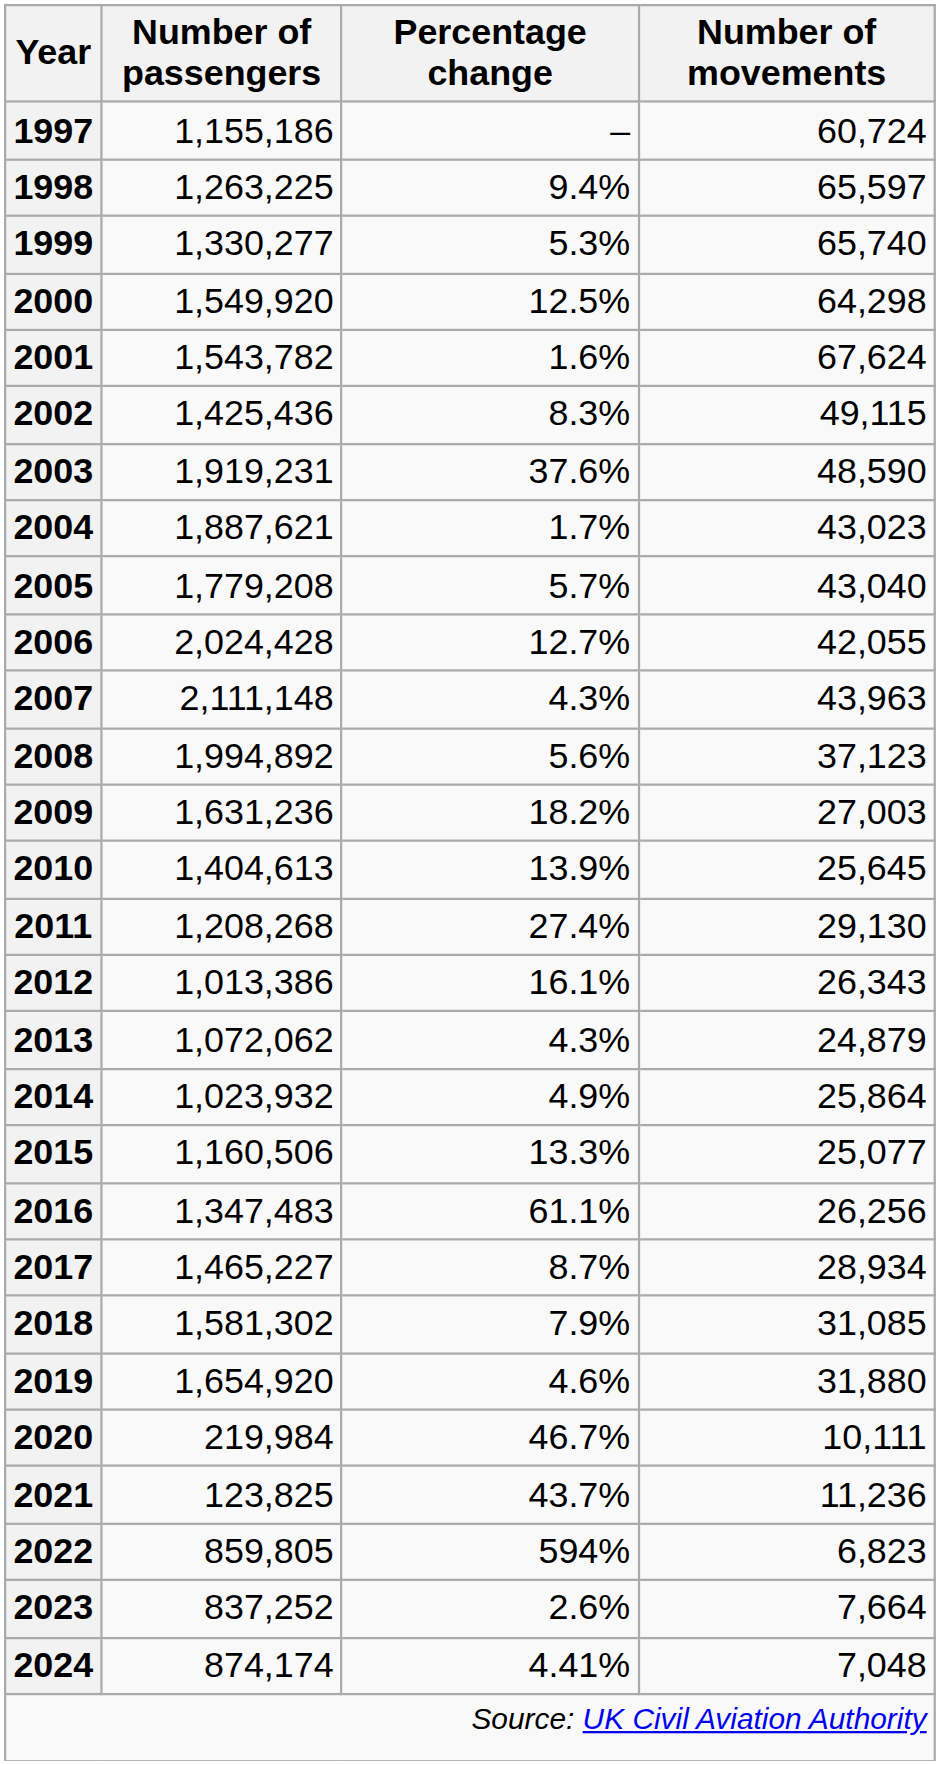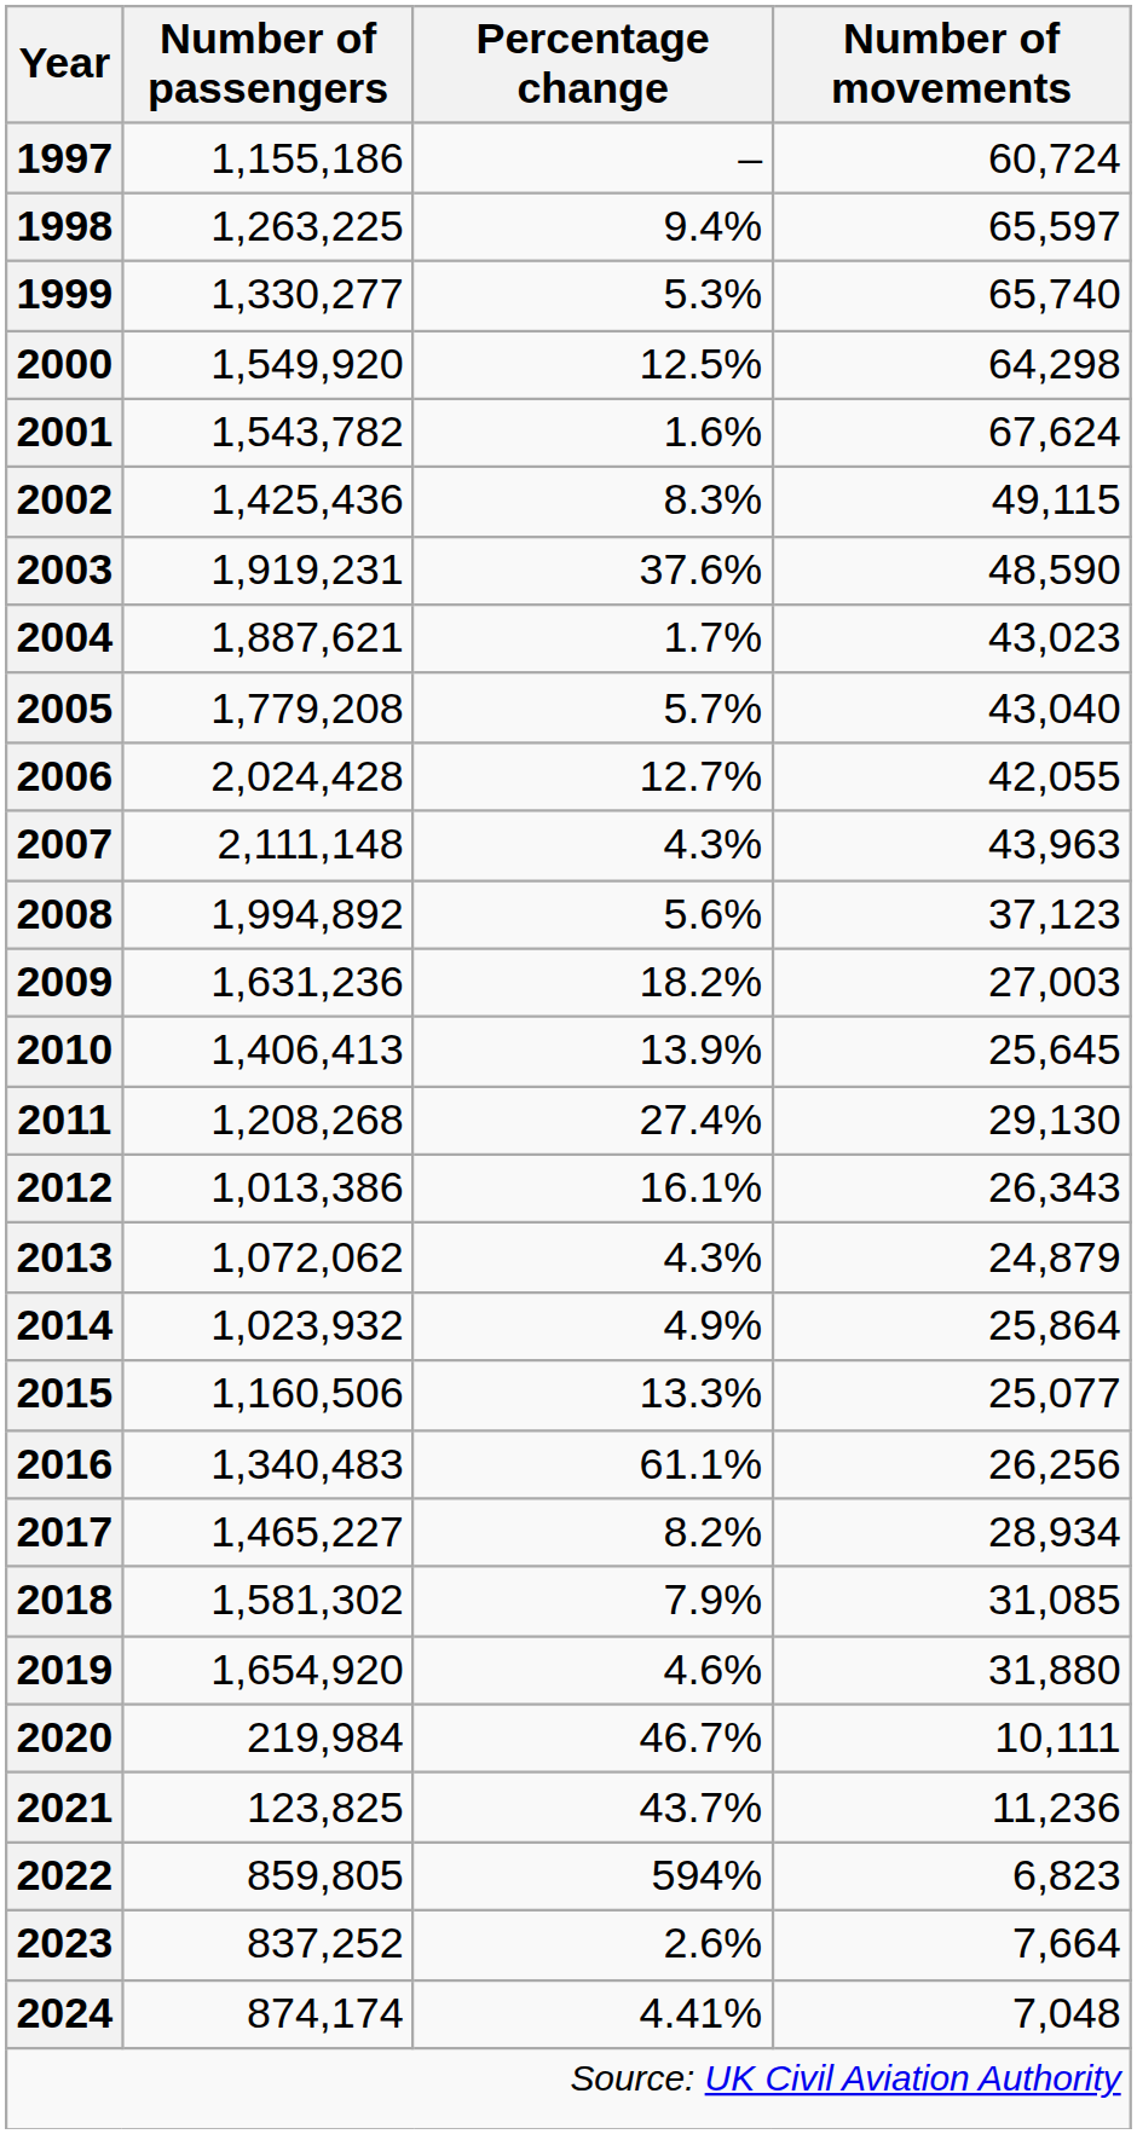2010 | Number of passengers: 1,404,613 -> 1,406,413
2016 | Number of passengers: 1,347,483 -> 1,340,483
2017 | Percentage change: 8.7% -> 8.2%
